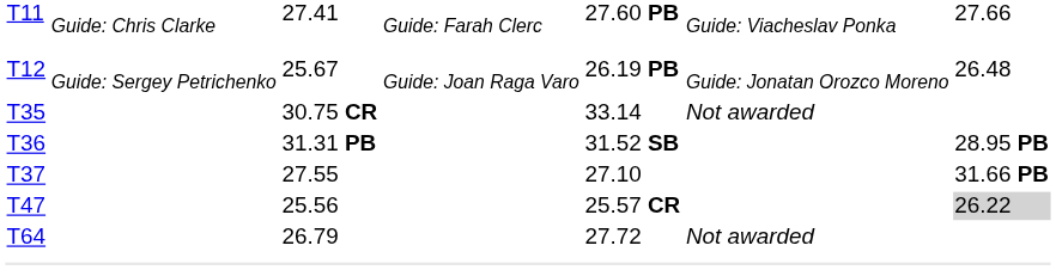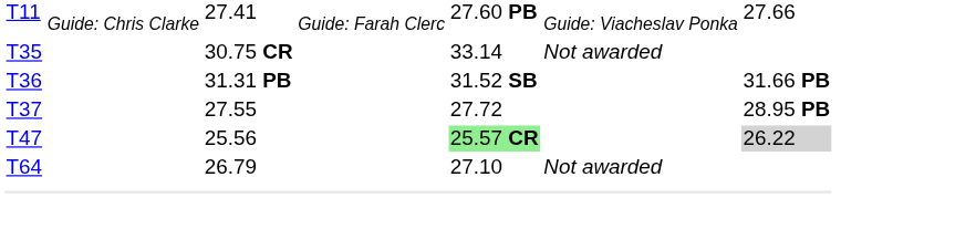- row: T12 | Guide: Sergey Petrichenko | 25.67 | Guide: Joan Raga Varo | 26.19 PB | Guide: Jonatan Orozco Moreno | 26.48
T36 | column 7: 28.95 PB -> 31.66 PB
T37 | column 5: 27.10 -> 27.72
T37 | column 7: 31.66 PB -> 28.95 PB
T47 | column 5: no background -> lightgreen background
T64 | column 5: 27.72 -> 27.10
